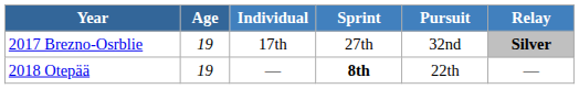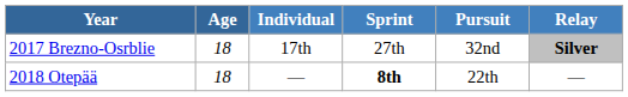2017 Brezno-Osrblie | Age: 19 -> 18
2018 Otepää | Age: 19 -> 18
